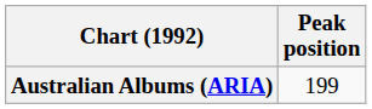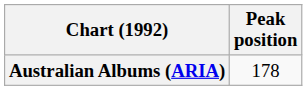Australian Albums (ARIA) | Peak position: 199 -> 178
